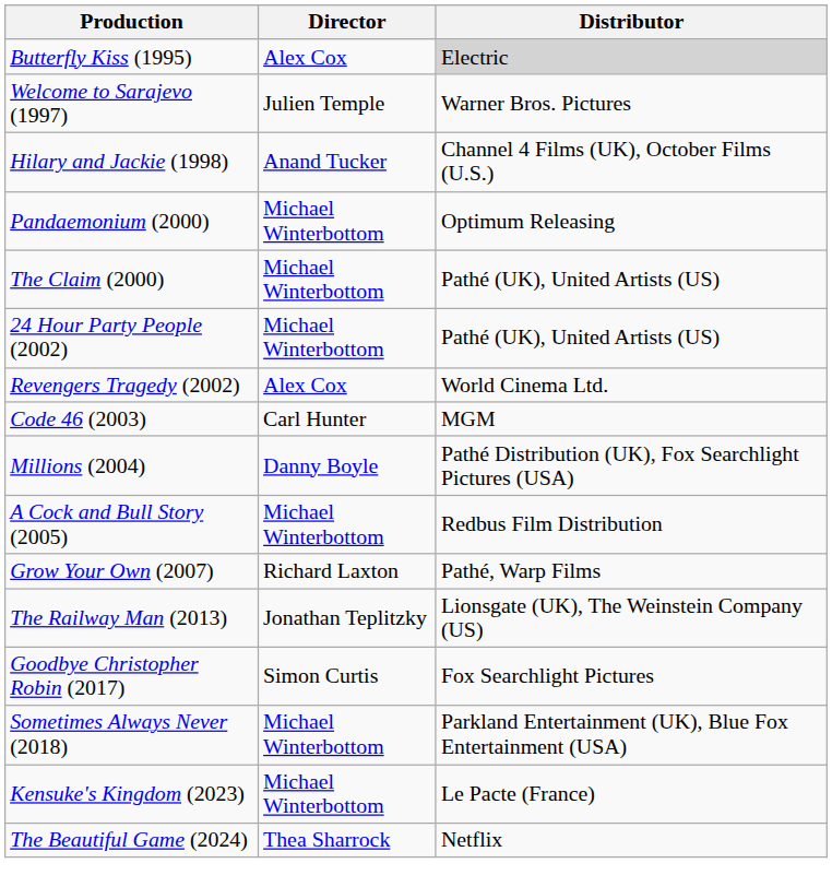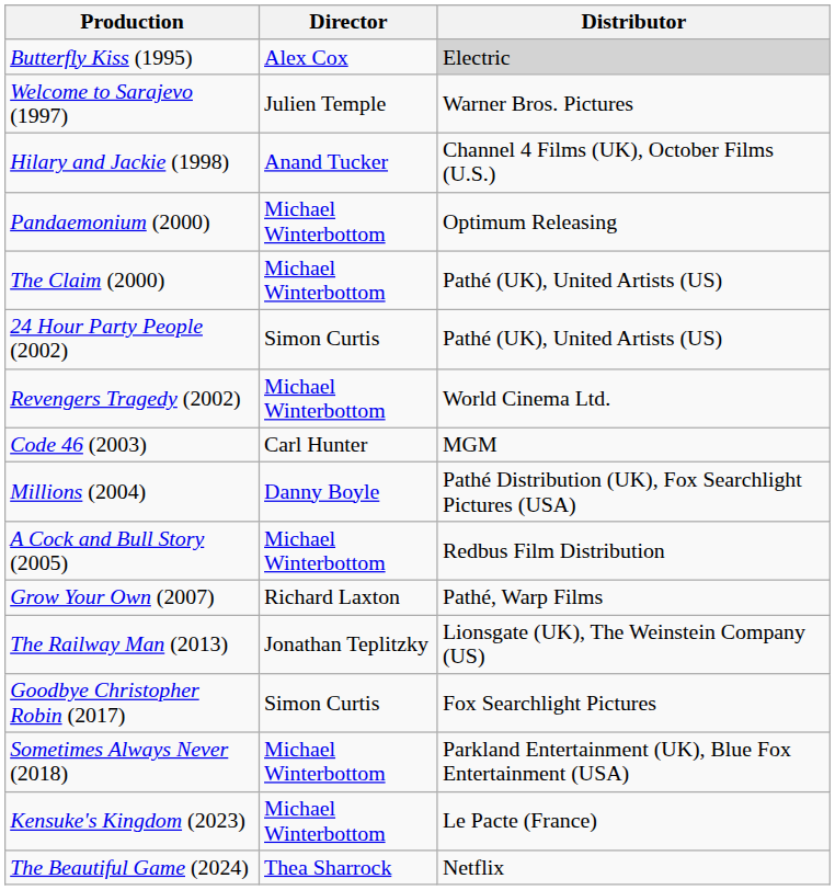24 Hour Party People (2002) | Director: Michael Winterbottom -> Simon Curtis
Revengers Tragedy (2002) | Director: Alex Cox -> Michael Winterbottom
